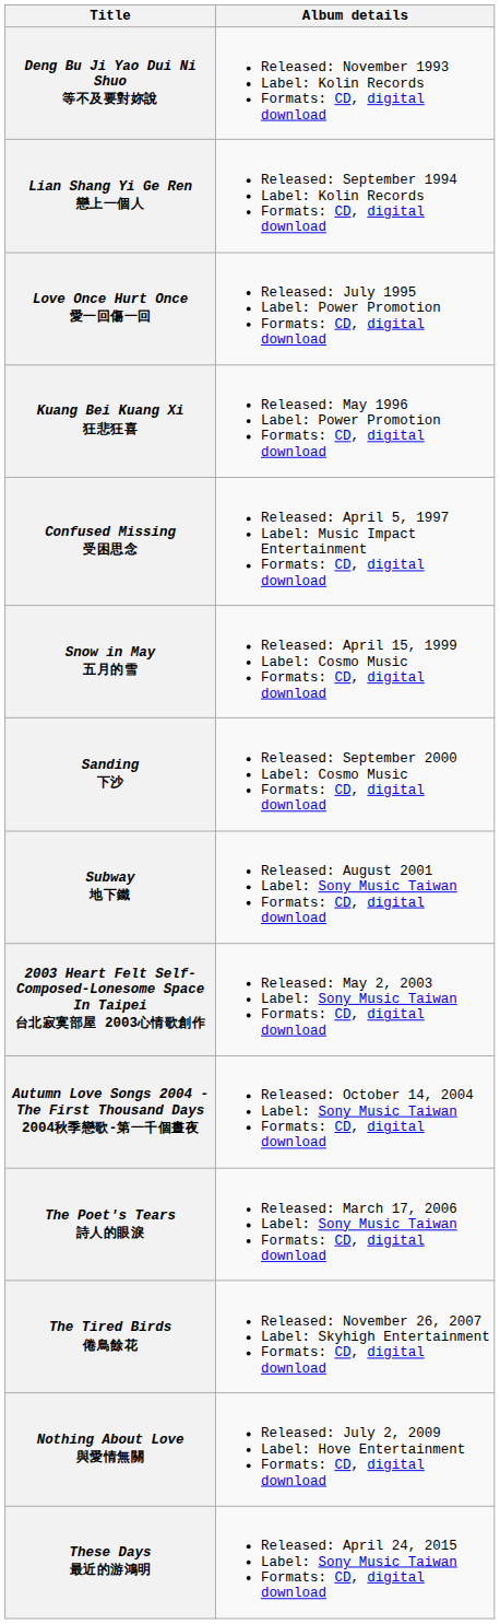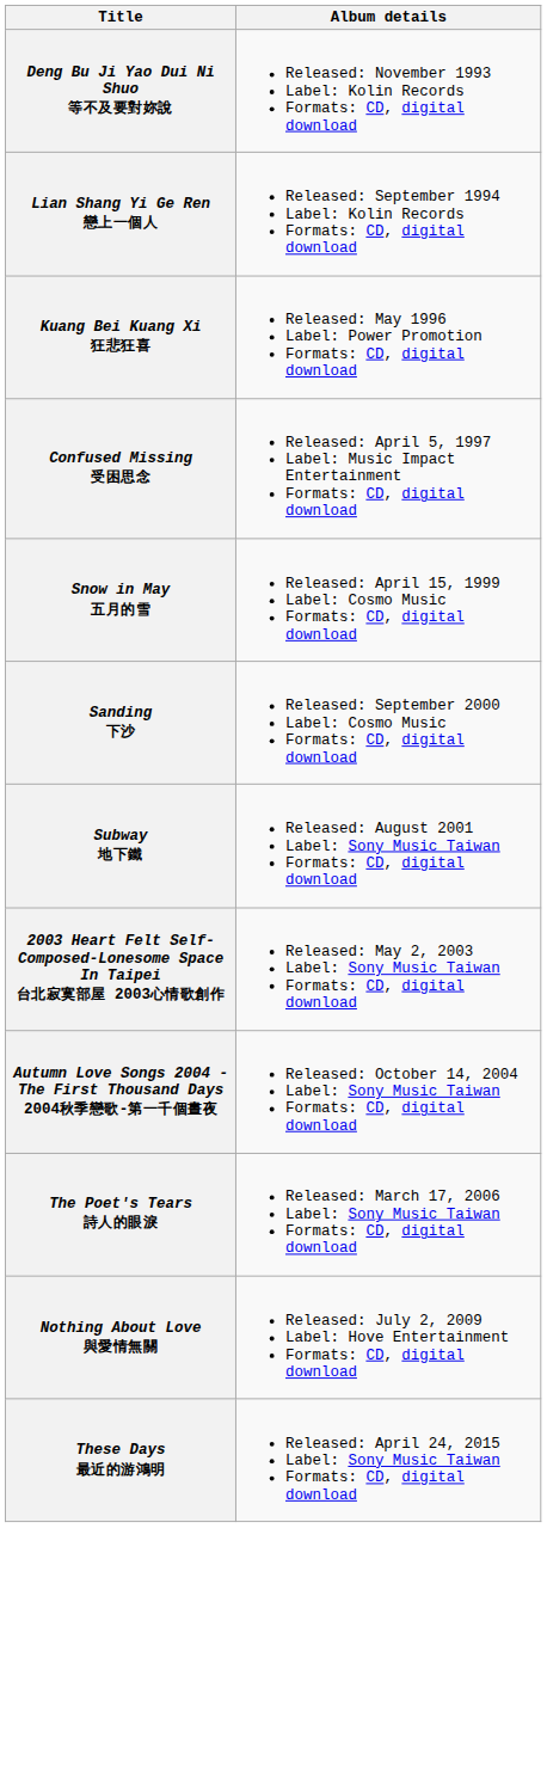- row: Love Once Hurt Once 愛一回傷一回 | Released: July 1995 Label: Power Promotion Formats: CD, digital download
- row: The Tired Birds 倦鳥餘花 | Released: November 26, 2007 Label: Skyhigh Entertainment Formats: CD, digital download
